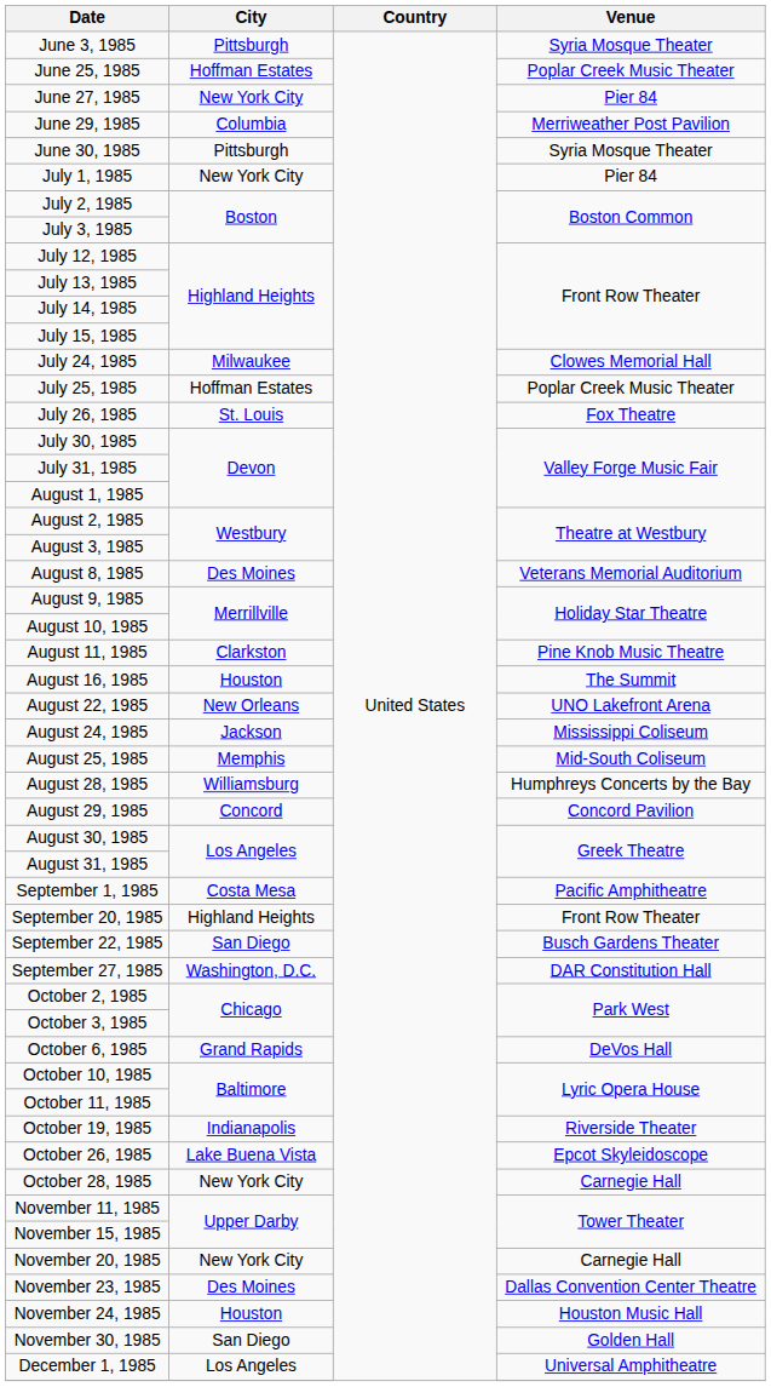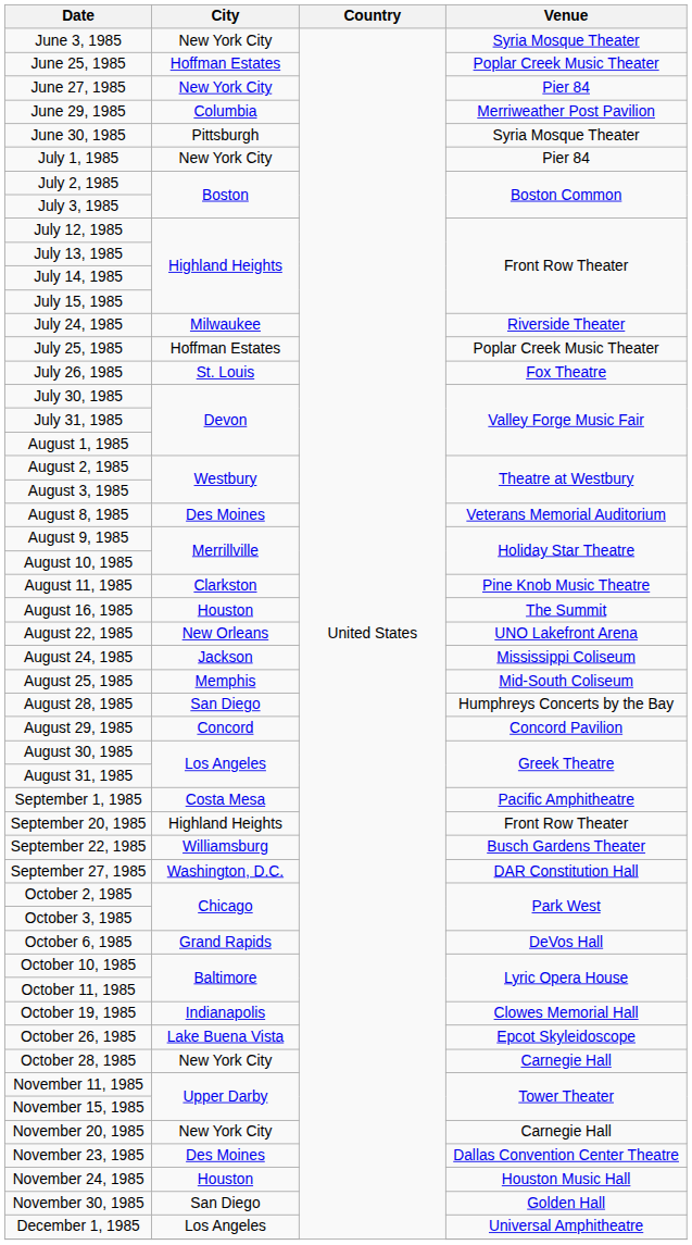June 3, 1985 | City: Pittsburgh -> New York City
July 24, 1985 | Venue: Clowes Memorial Hall -> Riverside Theater
August 28, 1985 | City: Williamsburg -> San Diego
September 22, 1985 | City: San Diego -> Williamsburg
October 19, 1985 | Venue: Riverside Theater -> Clowes Memorial Hall
